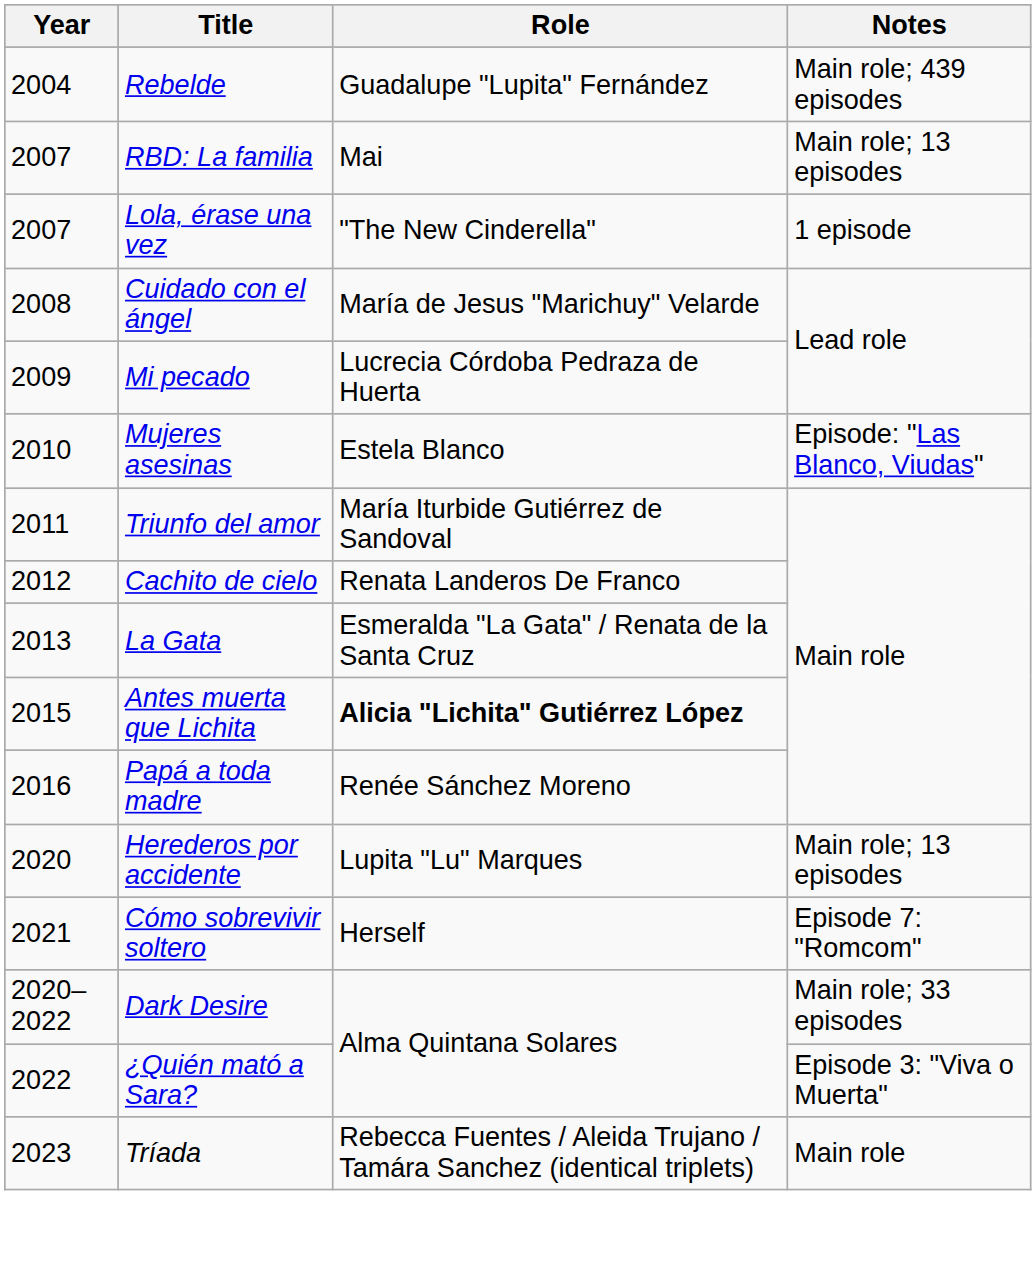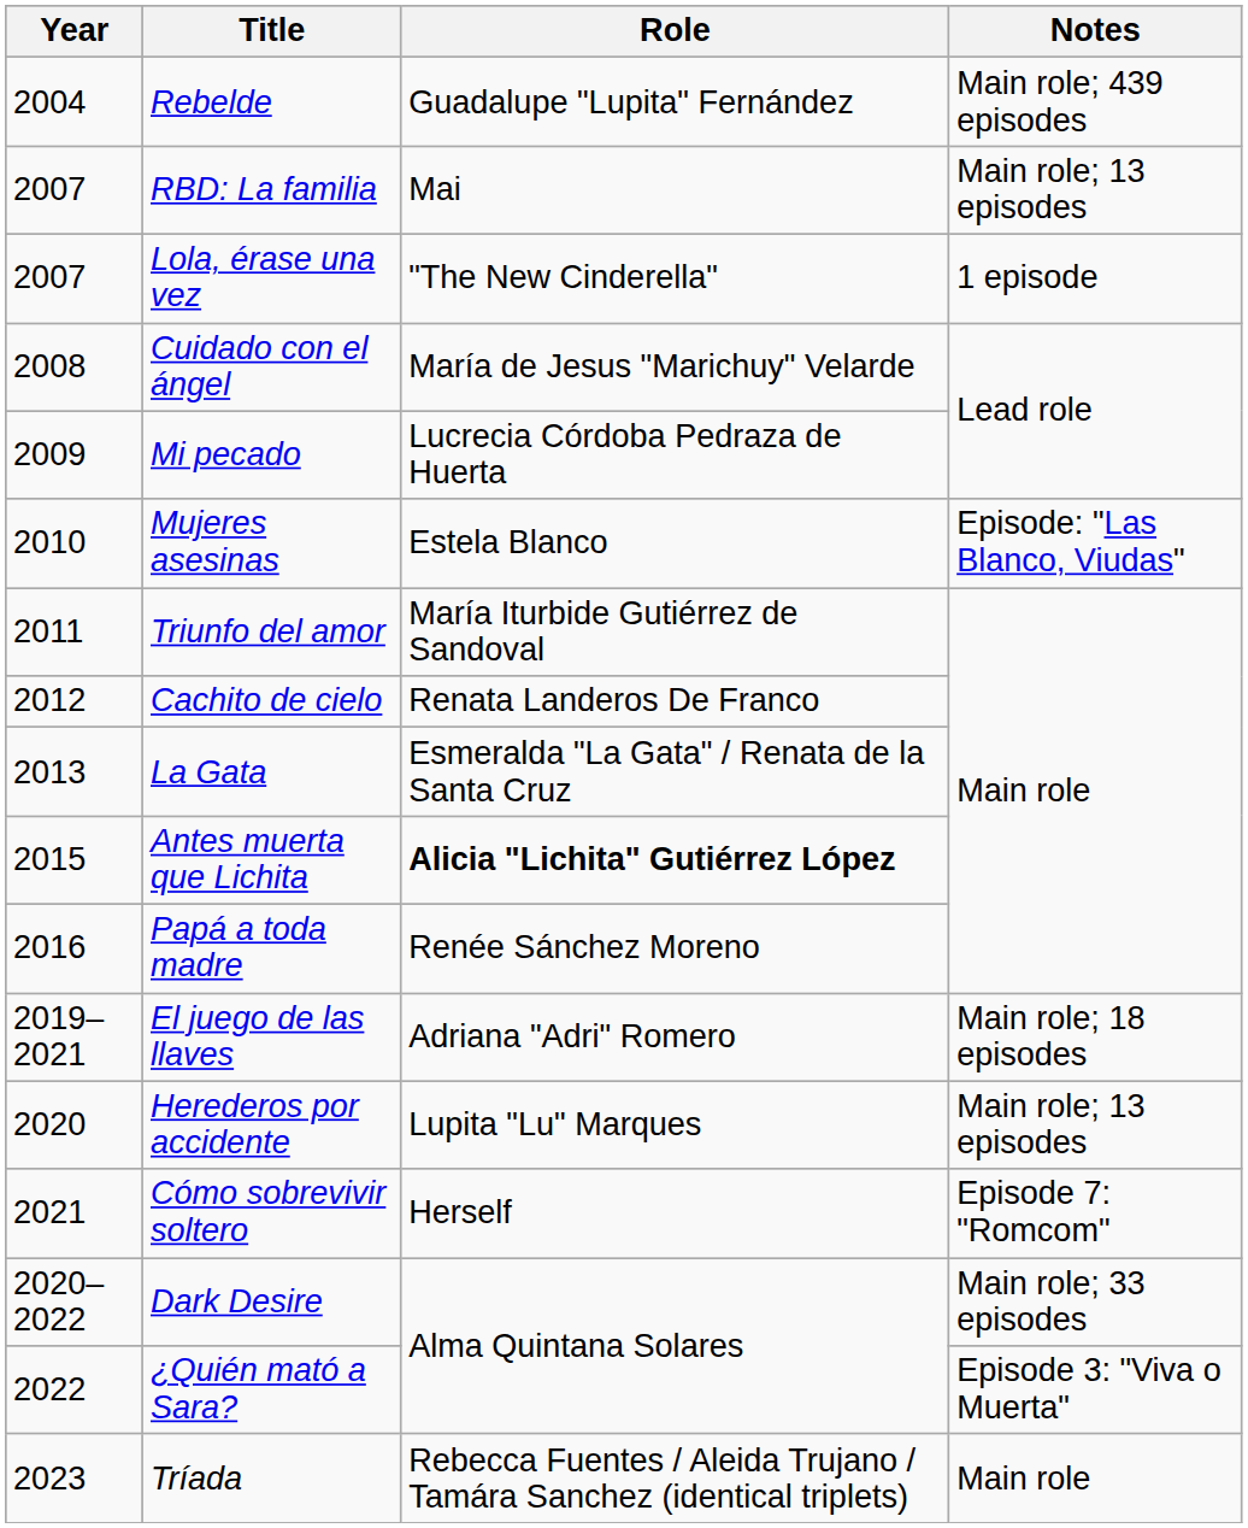+ row: 2019–2021 | El juego de las llaves | Adriana "Adri" Romero | Main role; 18 episodes
